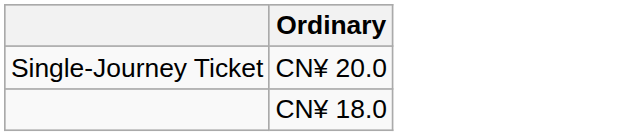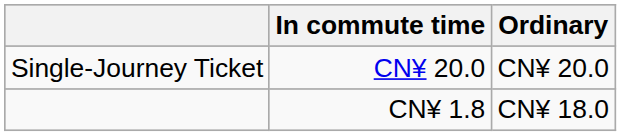+ column: In commute time | CN¥ 20.0 | CN¥ 1.8
